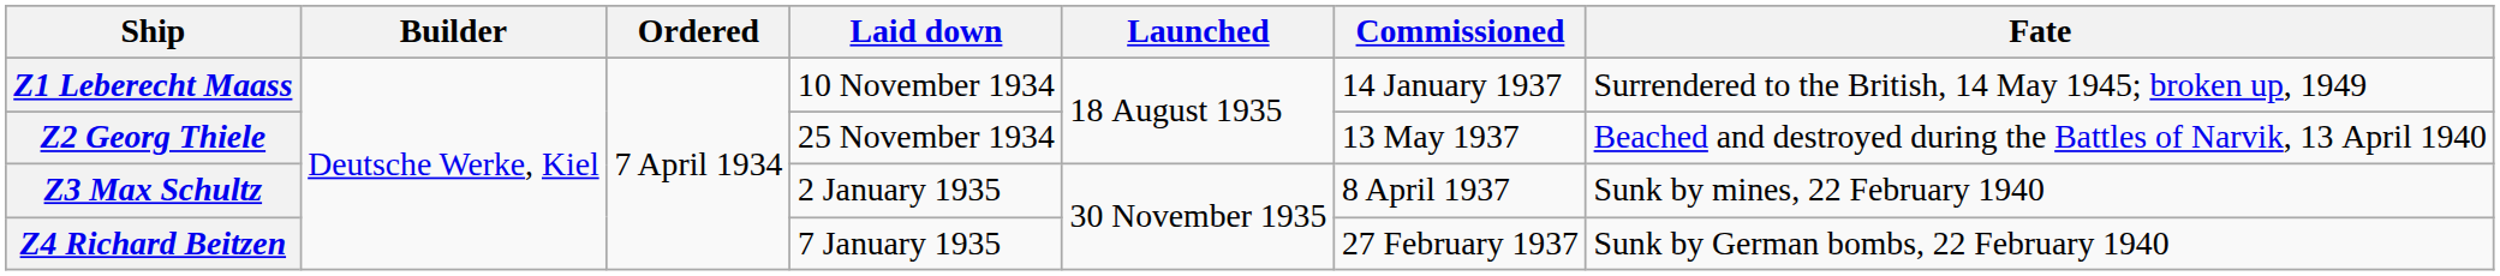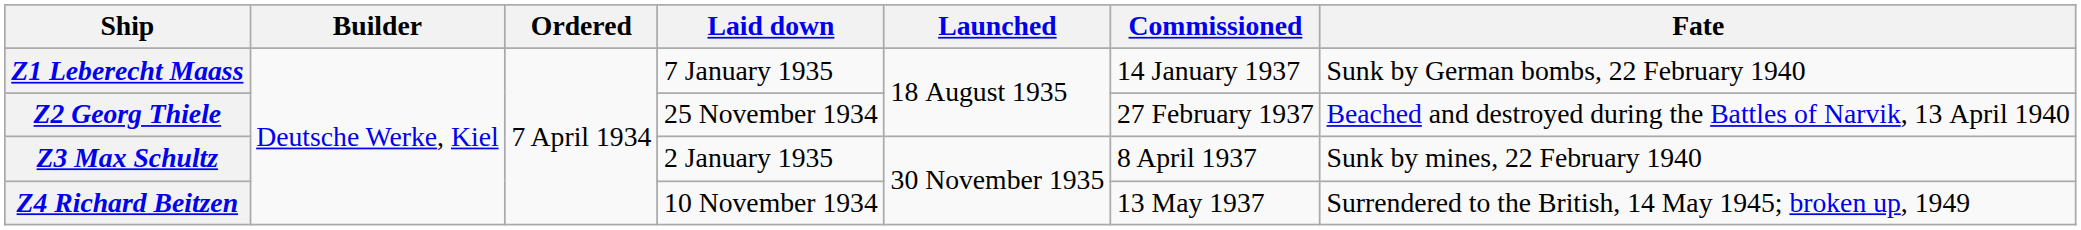Z1 Leberecht Maass | Laid down: 10 November 1934 -> 7 January 1935
Z1 Leberecht Maass | Fate: Surrendered to the British, 14 May 1945; broken up, 1949 -> Sunk by German bombs, 22 February 1940
Z2 Georg Thiele | Commissioned: 13 May 1937 -> 27 February 1937
Z4 Richard Beitzen | Laid down: 7 January 1935 -> 10 November 1934
Z4 Richard Beitzen | Commissioned: 27 February 1937 -> 13 May 1937
Z4 Richard Beitzen | Fate: Sunk by German bombs, 22 February 1940 -> Surrendered to the British, 14 May 1945; broken up, 1949
